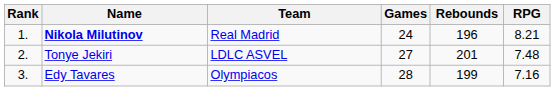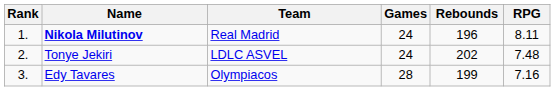Nikola Milutinov | RPG: 8.21 -> 8.11
Tonye Jekiri | Games: 27 -> 24
Tonye Jekiri | Rebounds: 201 -> 202
